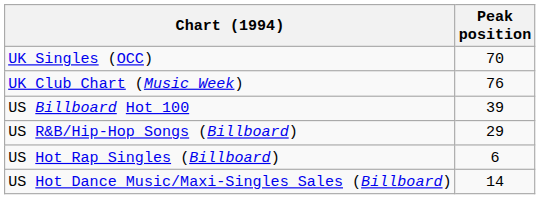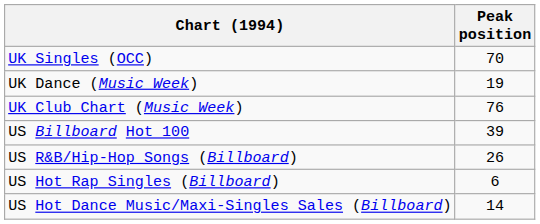+ row: UK Dance (Music Week) | 19
US R&B/Hip-Hop Songs (Billboard) | Peak position: 29 -> 26
